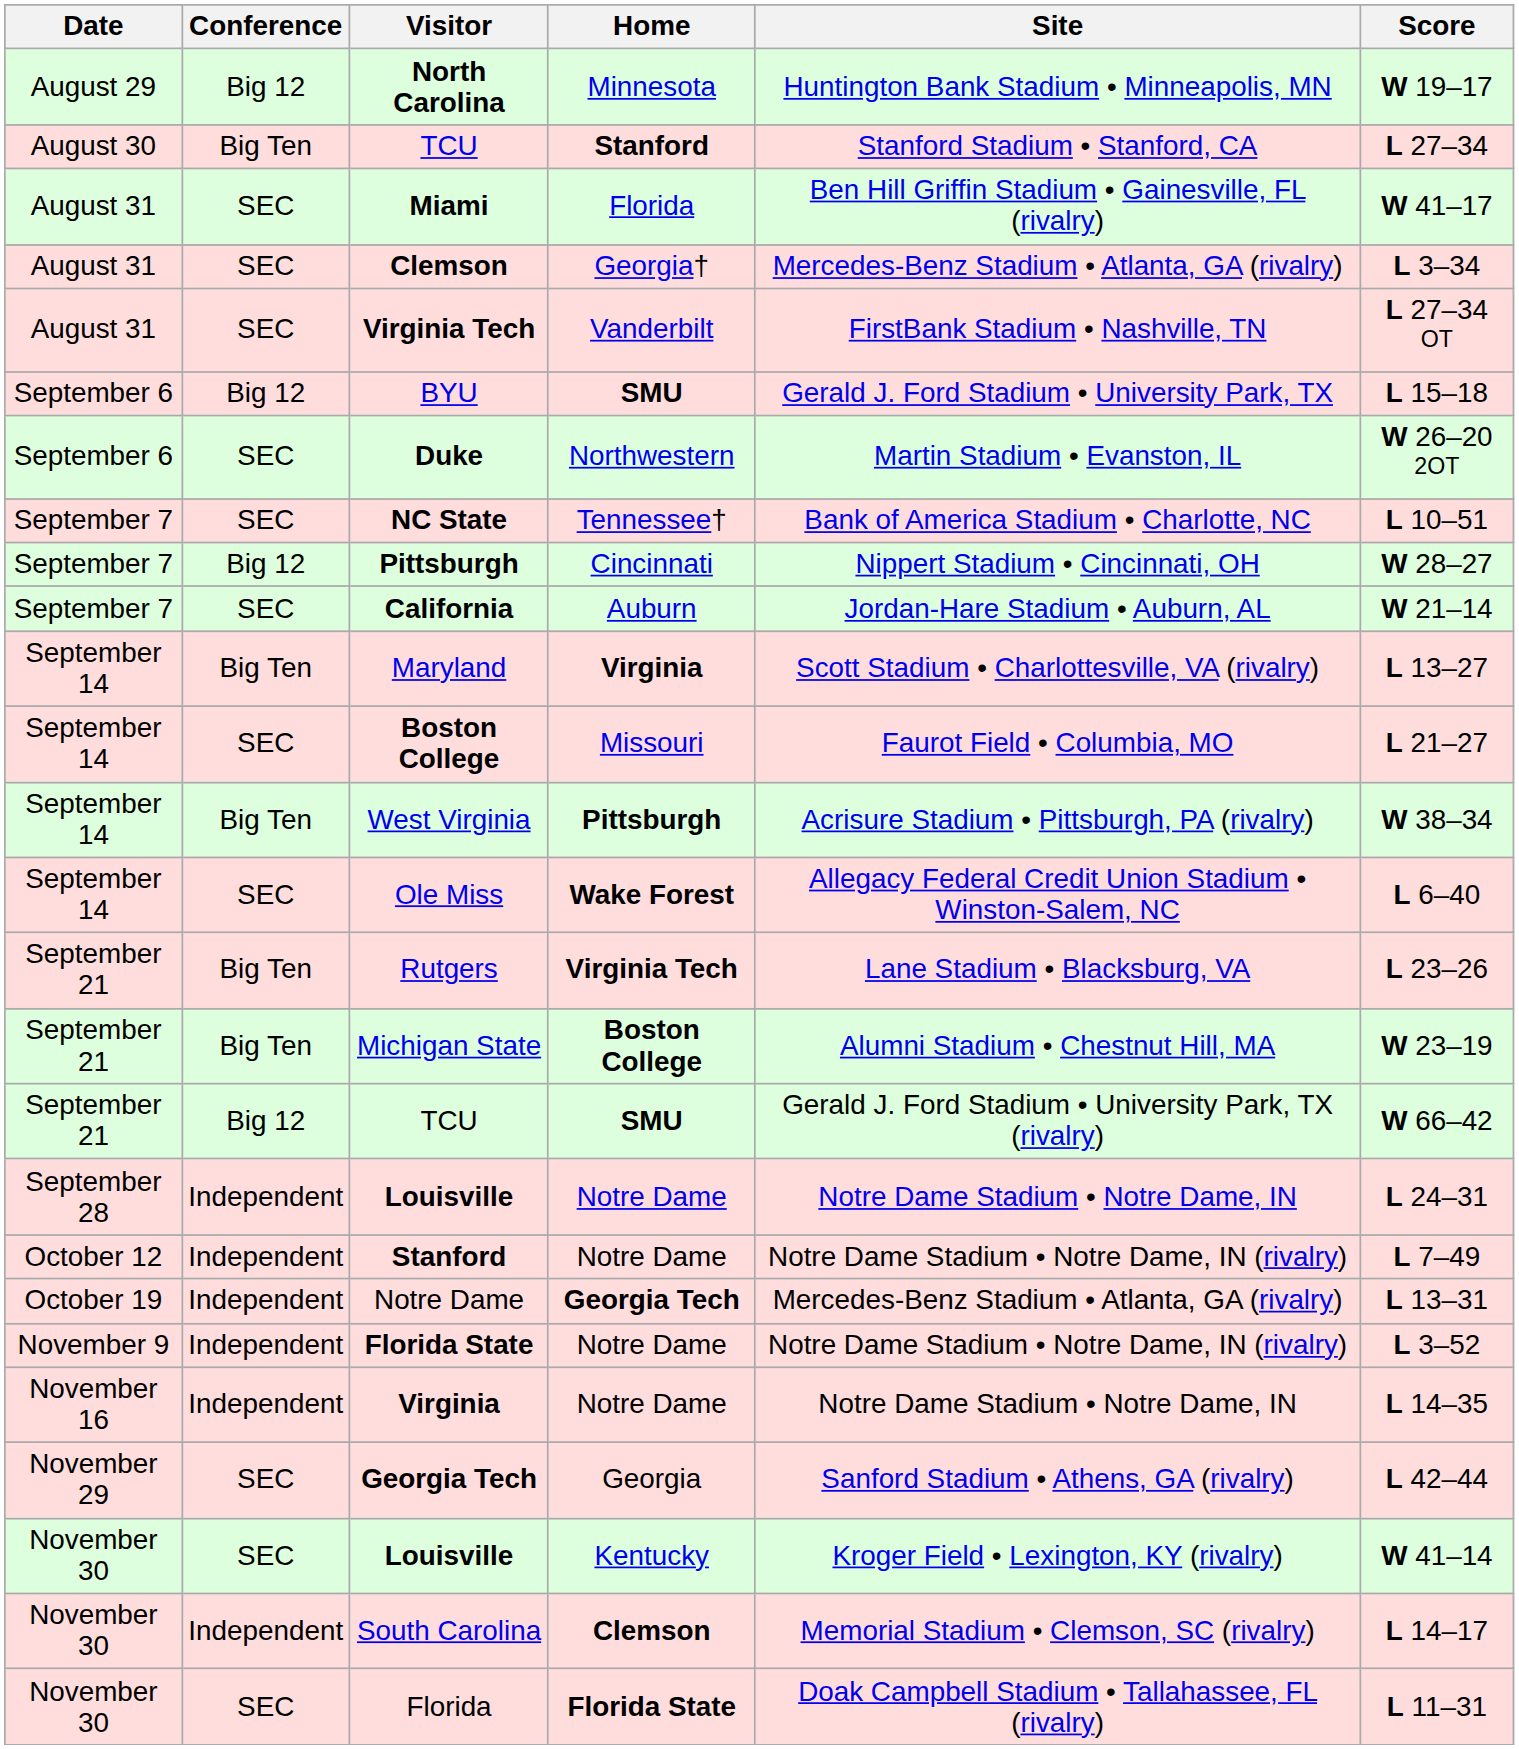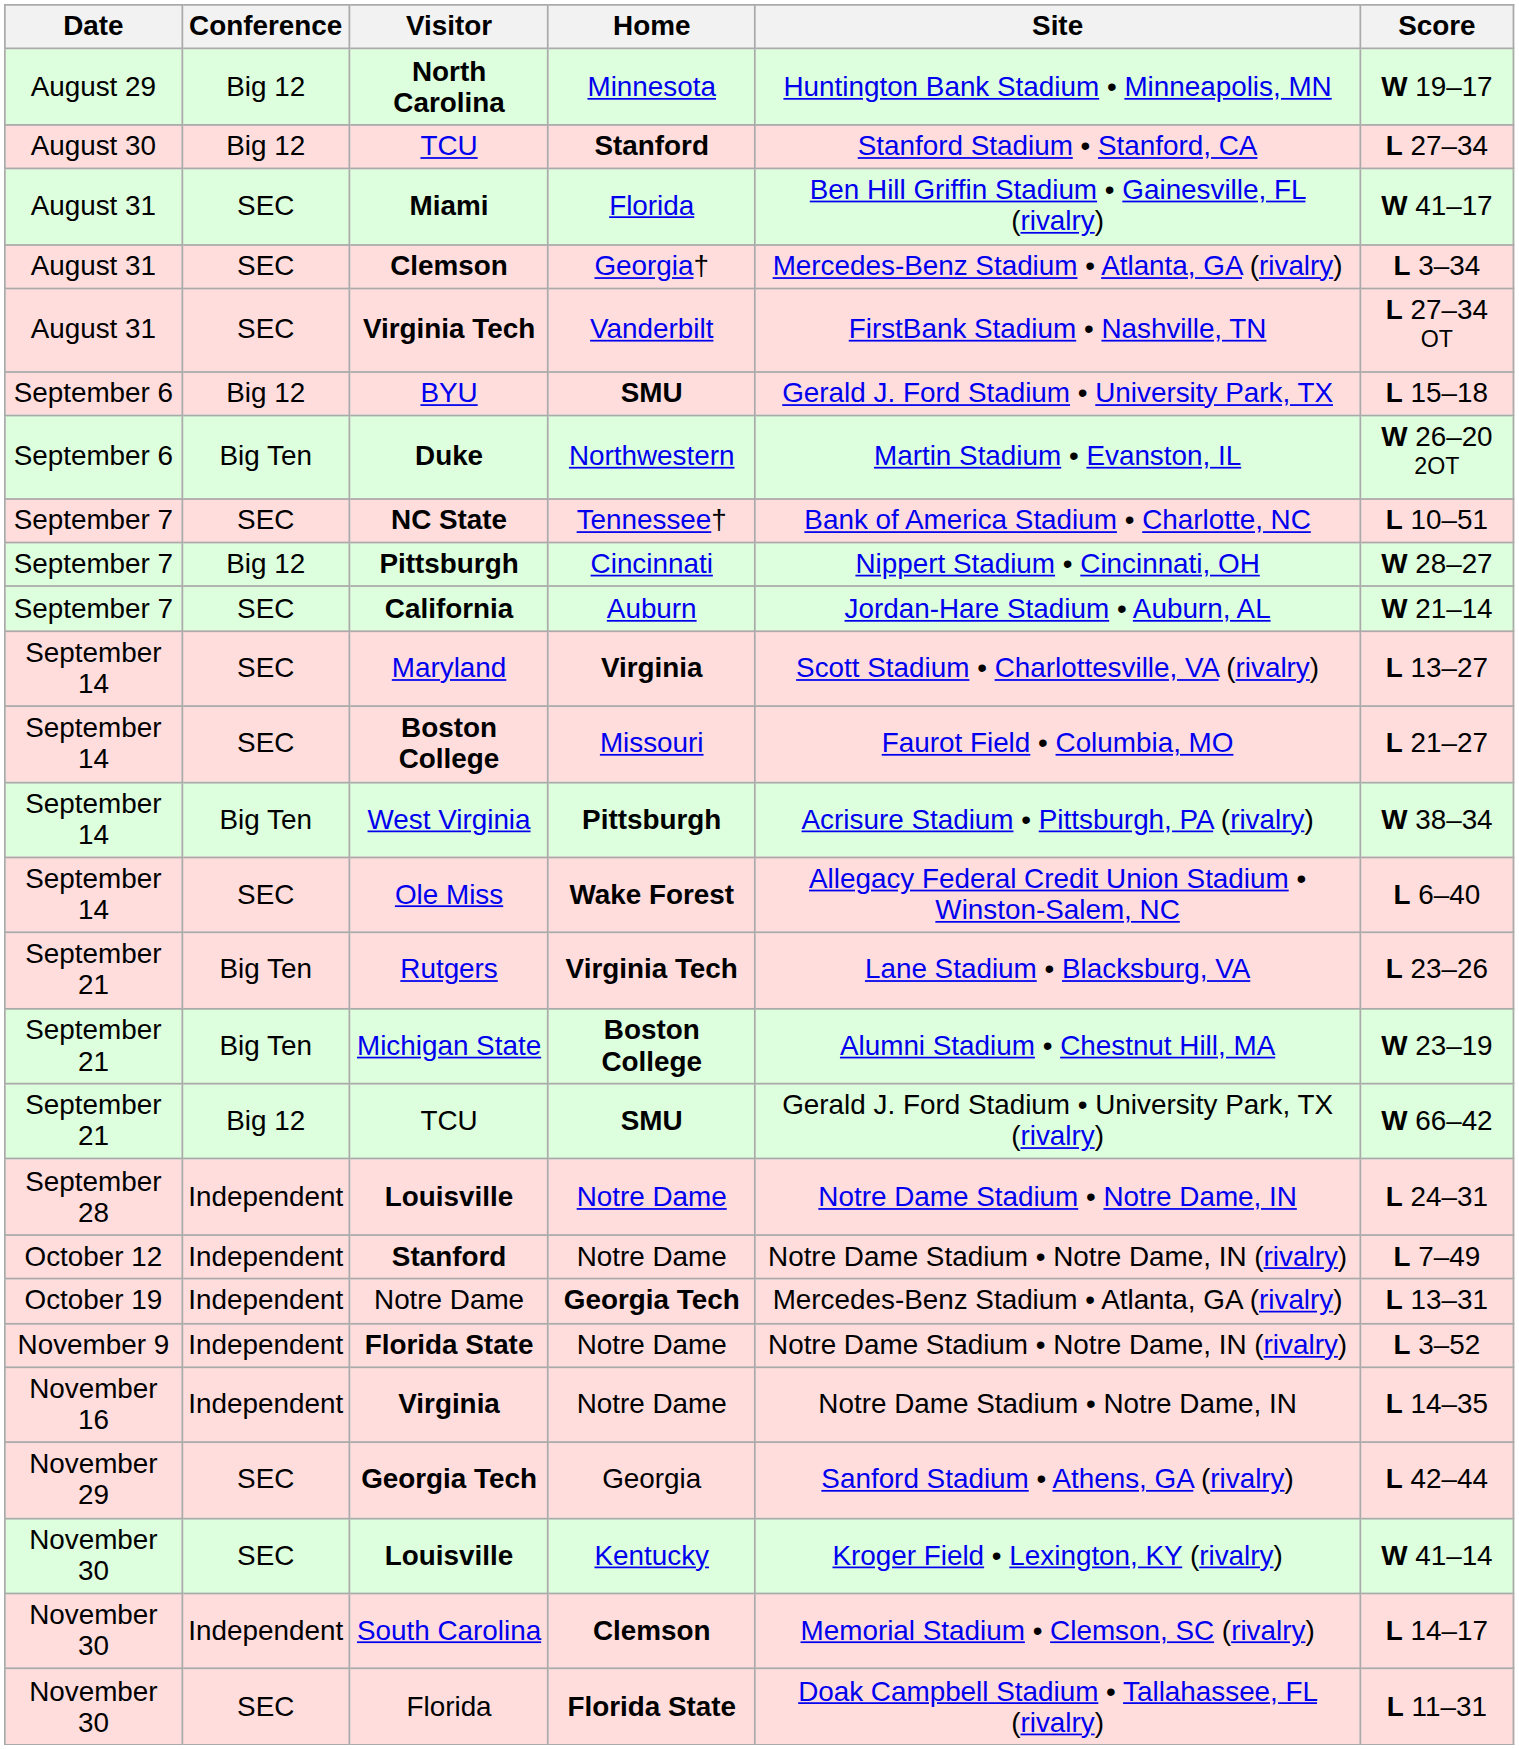TCU / Stanford | Conference: Big Ten -> Big 12
Duke | Conference: SEC -> Big Ten
Maryland | Conference: Big Ten -> SEC
